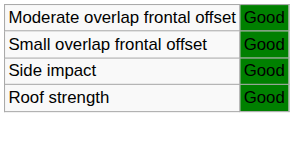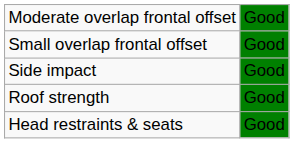+ row: Head restraints & seats | Good
